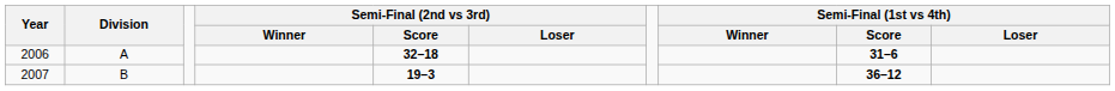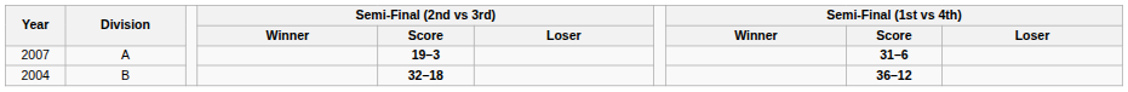A | Year: 2006 -> 2007
A | Semi-Final (2nd vs 3rd) / Score: 32–18 -> 19–3
B | Year: 2007 -> 2004
B | Semi-Final (2nd vs 3rd) / Score: 19–3 -> 32–18
